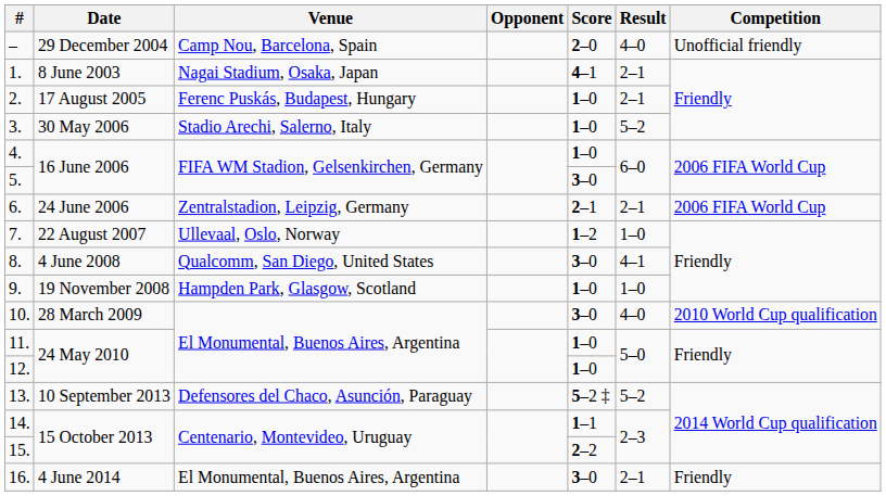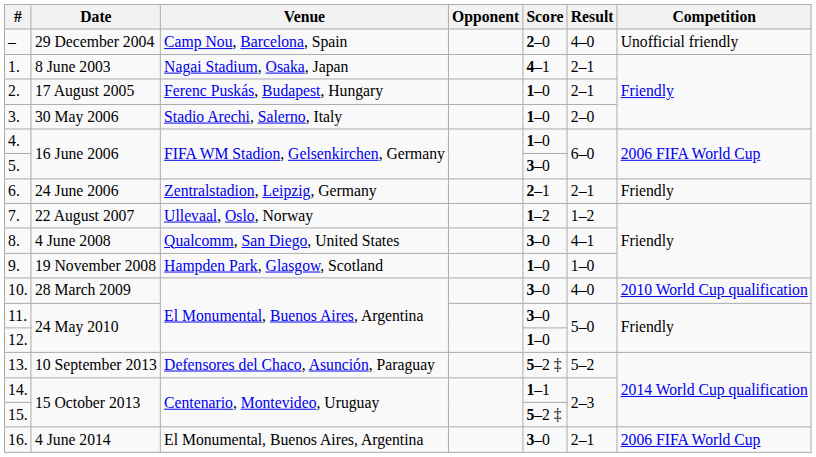3. | Result: 5–2 -> 2–0
6. | Competition: 2006 FIFA World Cup -> Friendly
7. | Result: 1–0 -> 1–2
11. | Score: 1–0 -> 3–0
15. | Score: 2–2 -> 5–2 ‡
16. | Competition: Friendly -> 2006 FIFA World Cup
